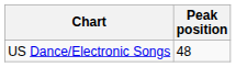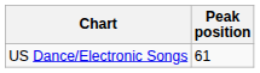US Dance/Electronic Songs | Peak position: 48 -> 61
